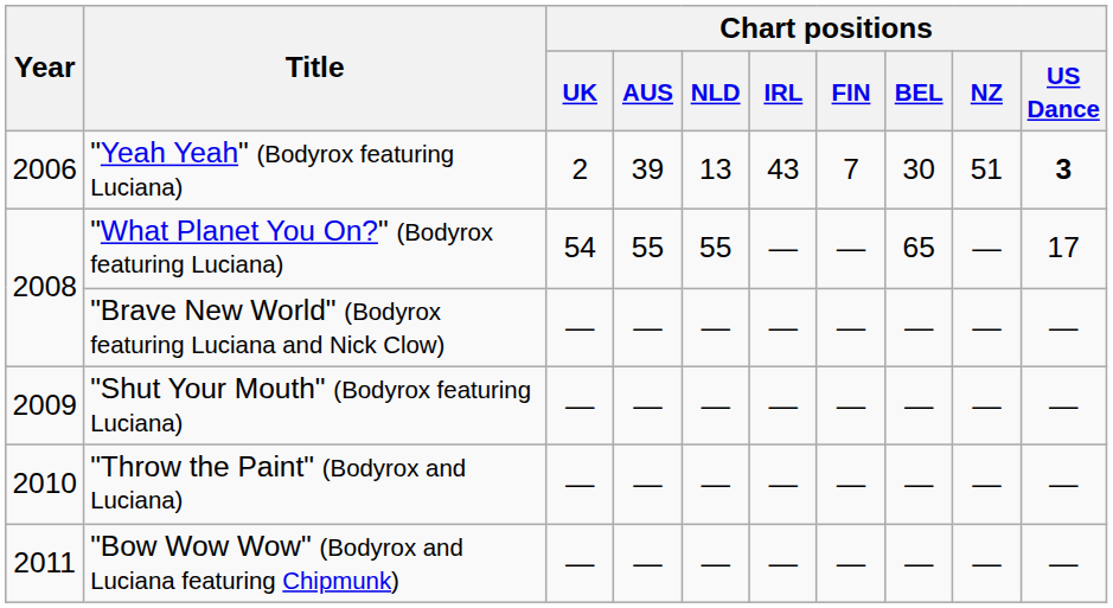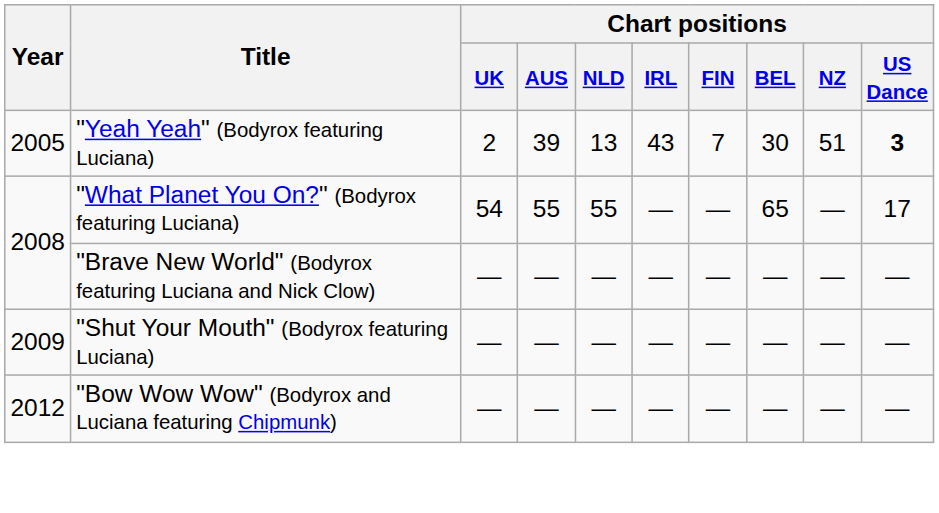"Yeah Yeah" (Bodyrox featuring Luciana) | Year: 2006 -> 2005
- row: 2010 | "Throw the Paint" (Bodyrox and Luciana) | — | — | — | — | — | — | — | —
"Bow Wow Wow" (Bodyrox and Luciana featuring Chipmunk) | Year: 2011 -> 2012
